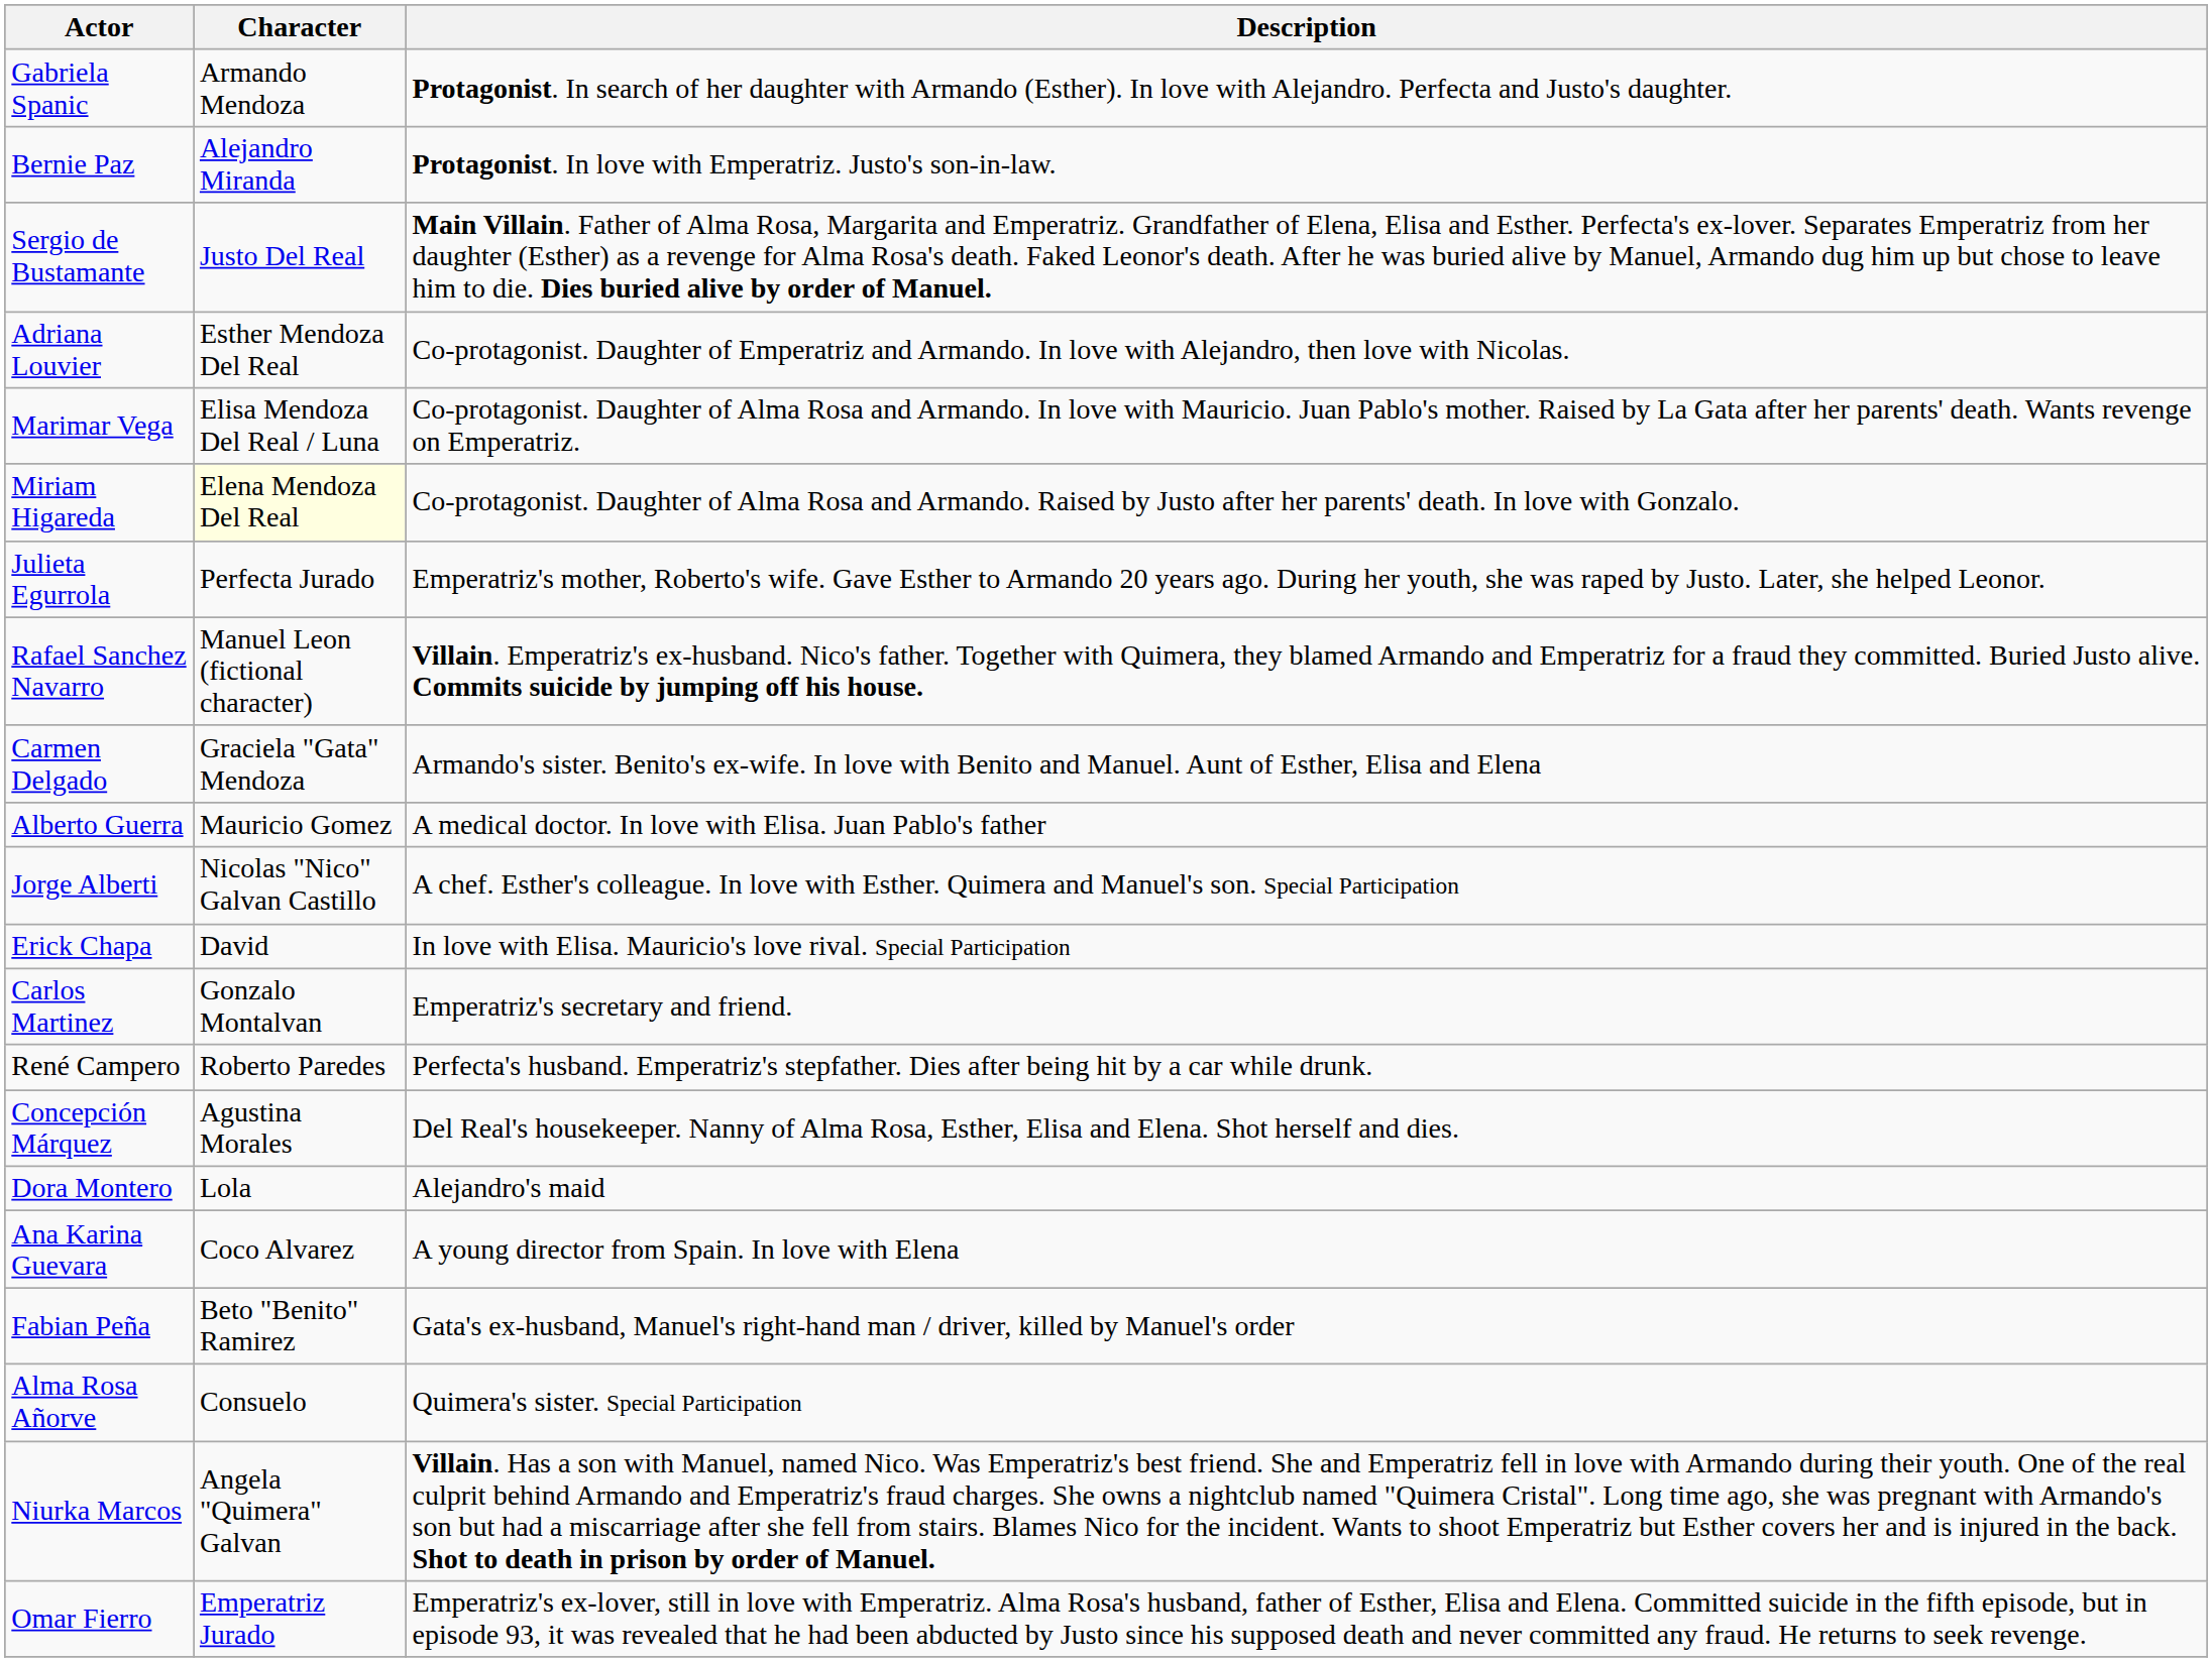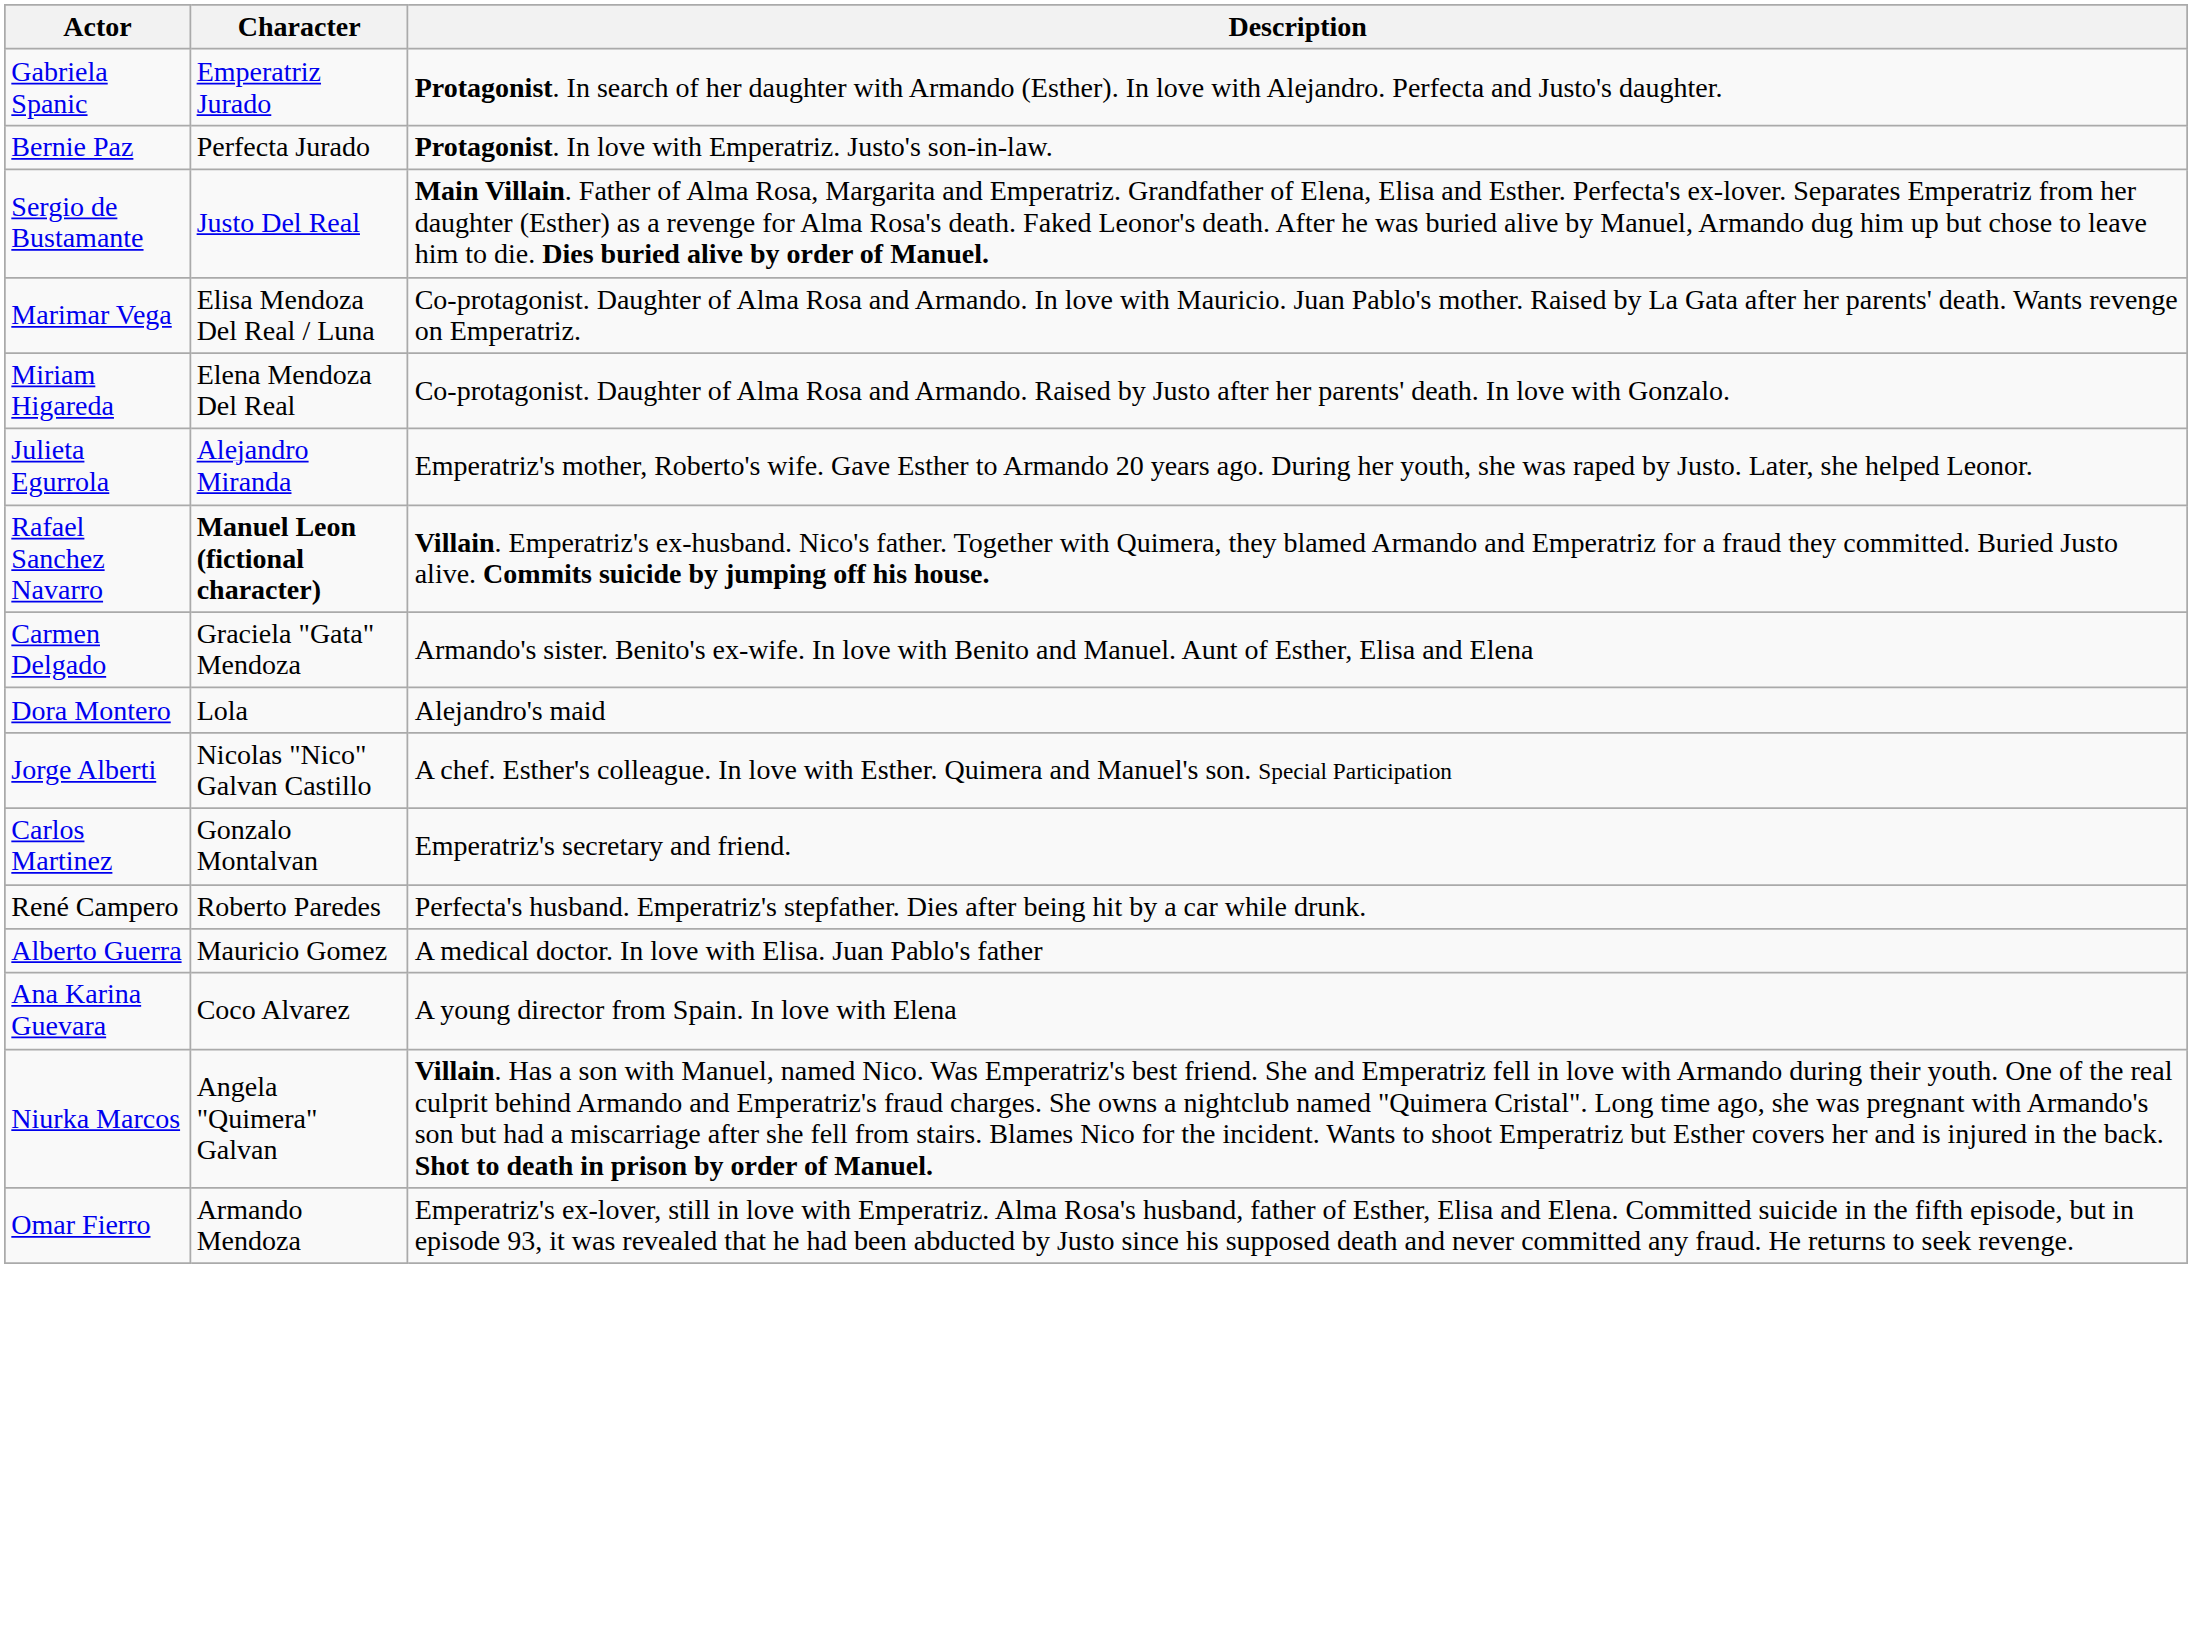Gabriela Spanic | Character: Armando Mendoza -> Emperatriz Jurado
Bernie Paz | Character: Alejandro Miranda -> Perfecta Jurado
- row: Adriana Louvier | Esther Mendoza Del Real | Co-protagonist. Daughter of Emperatriz and Armando. In love with Alejandro, then love with Nicolas.
Miriam Higareda | Character: lightyellow background -> no background
Julieta Egurrola | Character: Perfecta Jurado -> Alejandro Miranda
Rafael Sanchez Navarro | Character: normal -> bold
rows swapped: Alberto Guerra <-> Dora Montero
- row: Erick Chapa | David | In love with Elisa. Mauricio's love rival. Special Participation
- row: Concepción Márquez | Agustina Morales | Del Real's housekeeper. Nanny of Alma Rosa, Esther, Elisa and Elena. Shot herself and dies.
- row: Fabian Peña | Beto "Benito" Ramirez | Gata's ex-husband, Manuel's right-hand man / driver, killed by Manuel's order
- row: Alma Rosa Añorve | Consuelo | Quimera's sister. Special Participation
Omar Fierro | Character: Emperatriz Jurado -> Armando Mendoza
